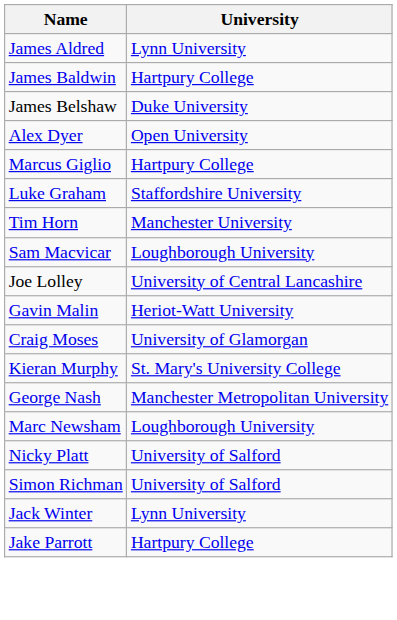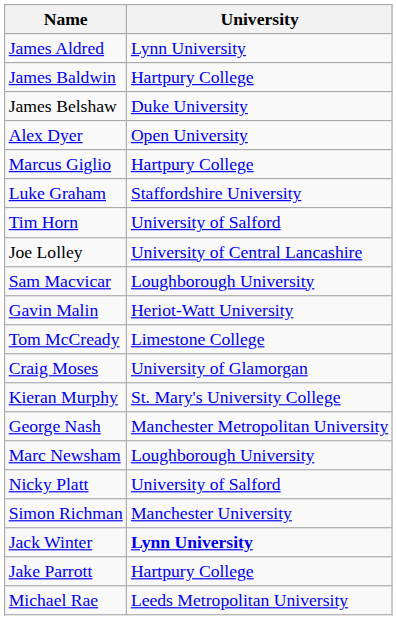Tim Horn | University: Manchester University -> University of Salford
rows swapped: Joe Lolley <-> Sam Macvicar
+ row: Tom McCready | Limestone College
Simon Richman | University: University of Salford -> Manchester University
Jack Winter | University: normal -> bold
+ row: Michael Rae | Leeds Metropolitan University
